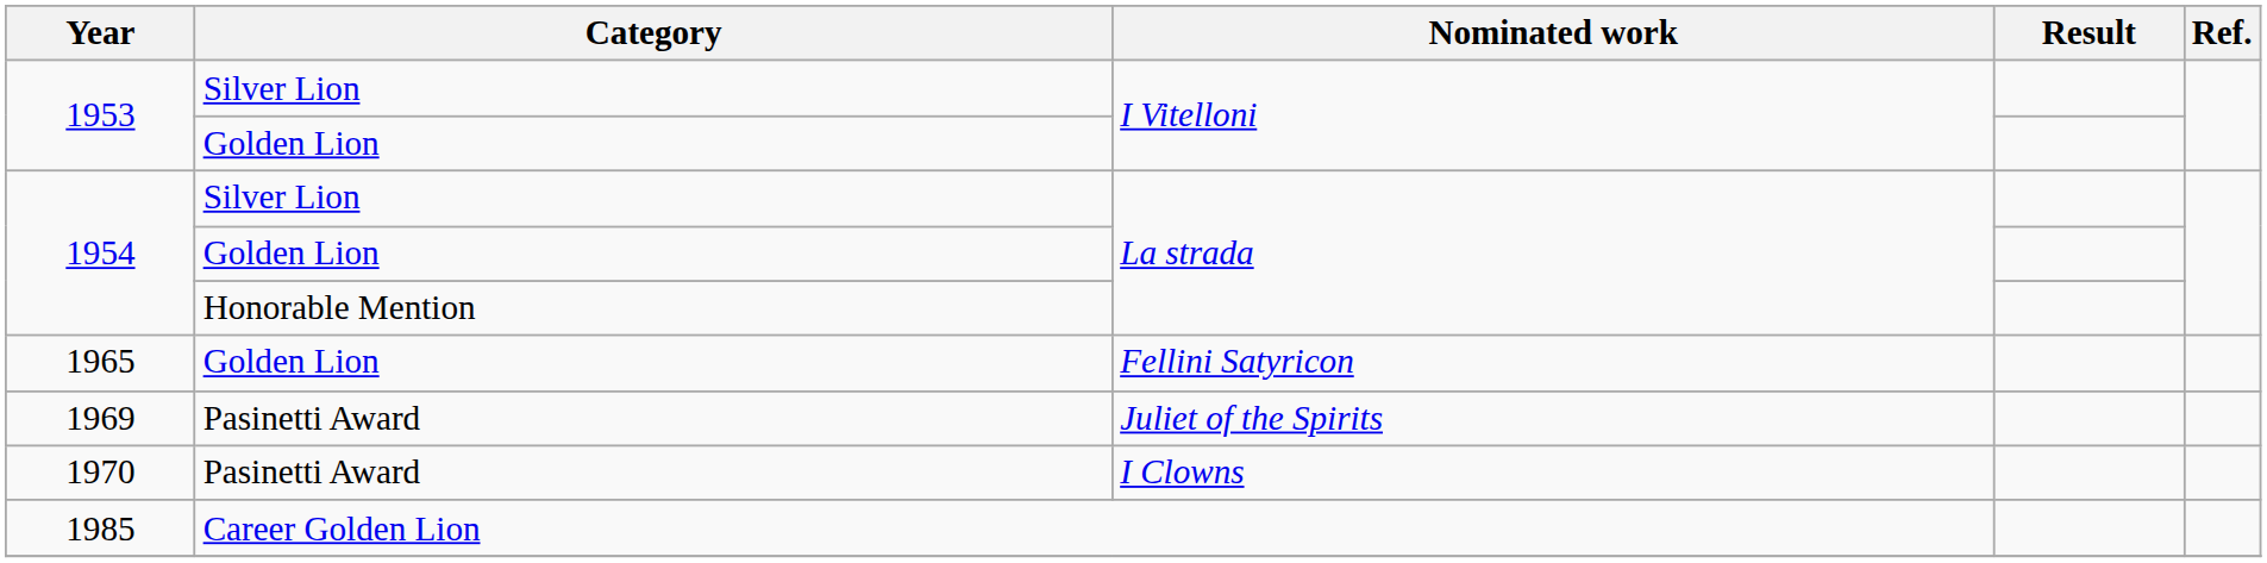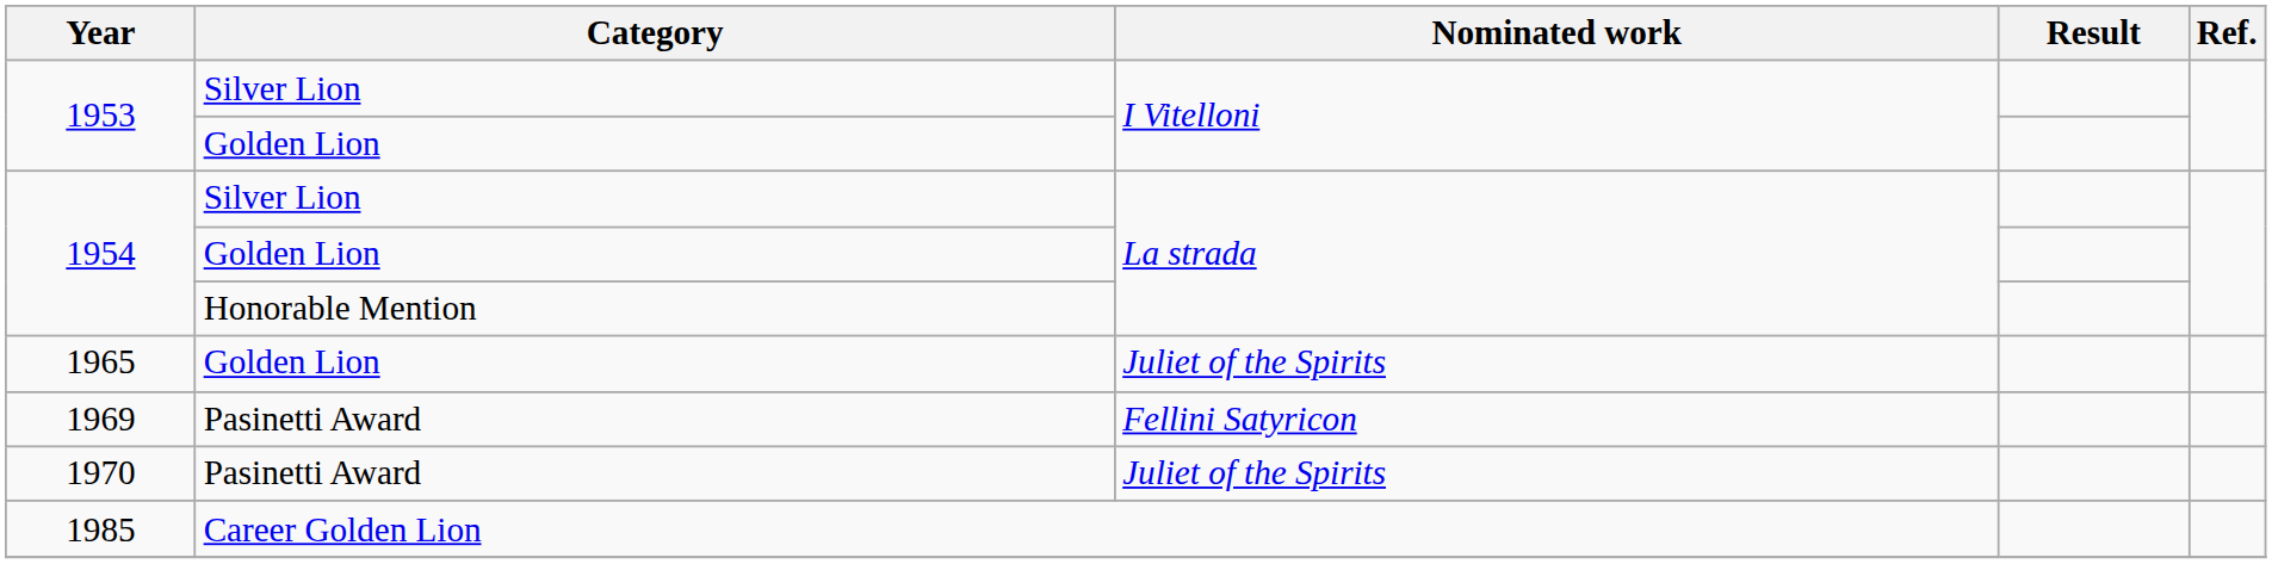1965 | Nominated work: Fellini Satyricon -> Juliet of the Spirits
1969 | Nominated work: Juliet of the Spirits -> Fellini Satyricon
1970 | Nominated work: I Clowns -> Juliet of the Spirits
